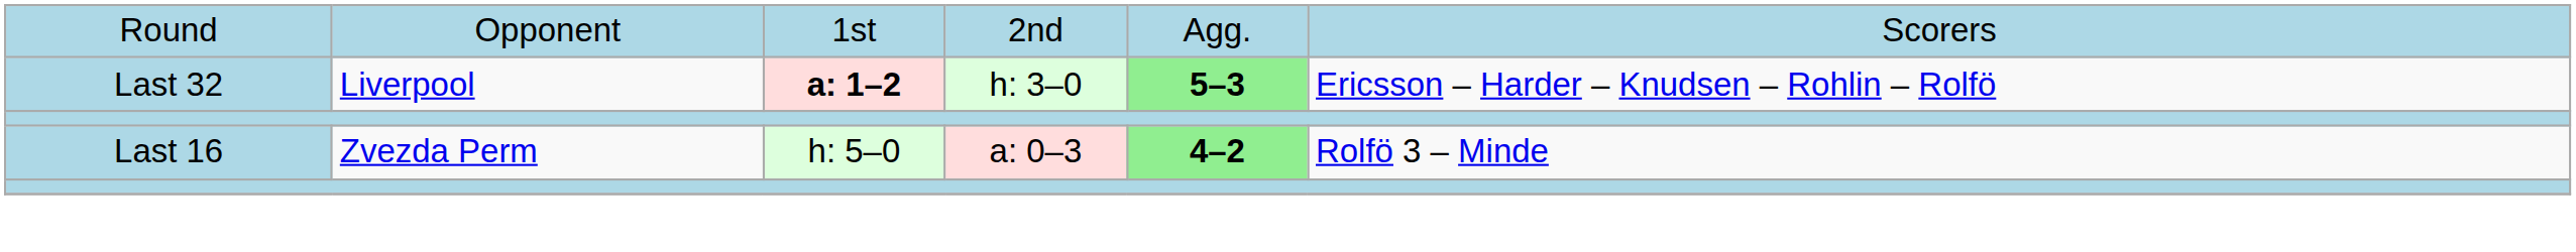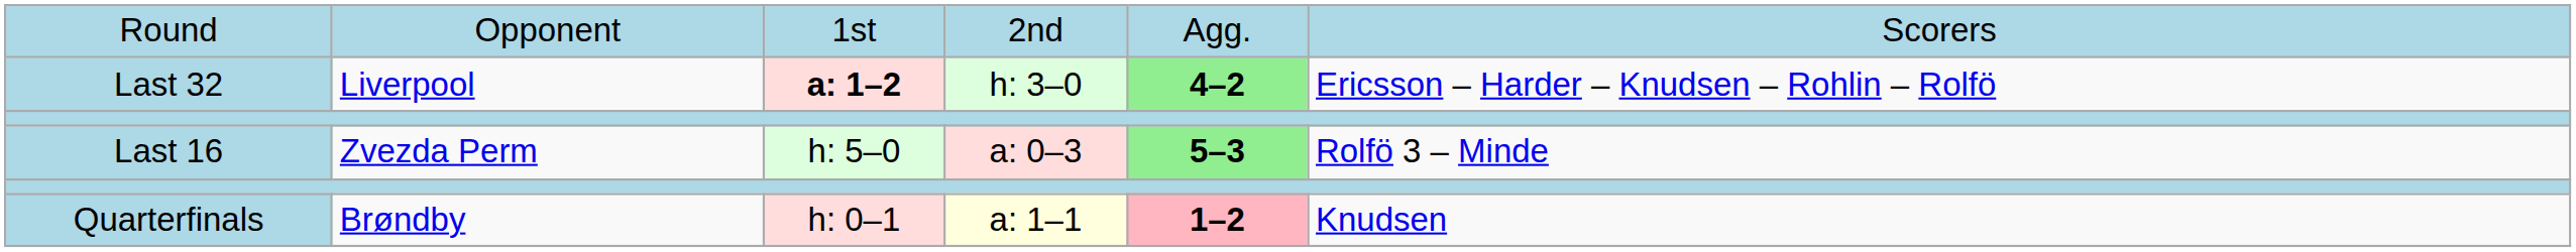Last 32 | column 5: 5–3 -> 4–2
Last 16 | column 5: 4–2 -> 5–3
+ row: Quarterfinals | Brøndby | h: 0–1 | a: 1–1 | 1–2 | Knudsen
